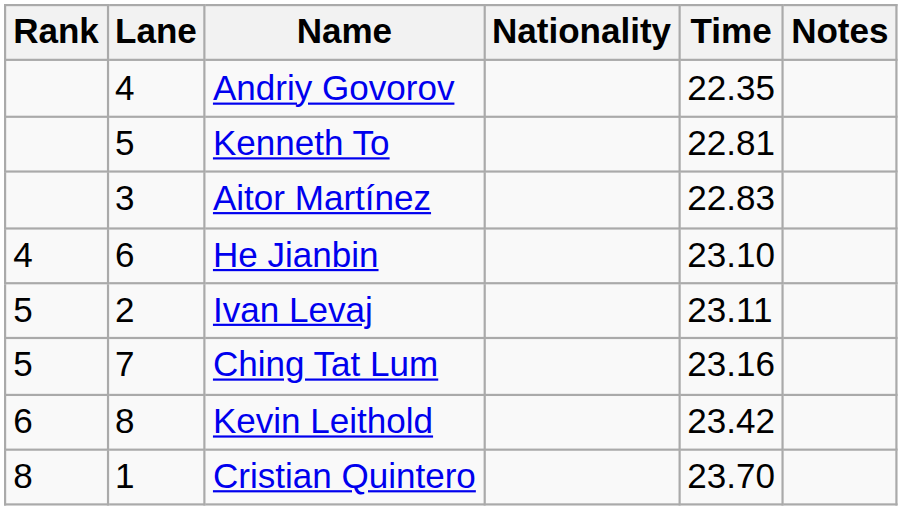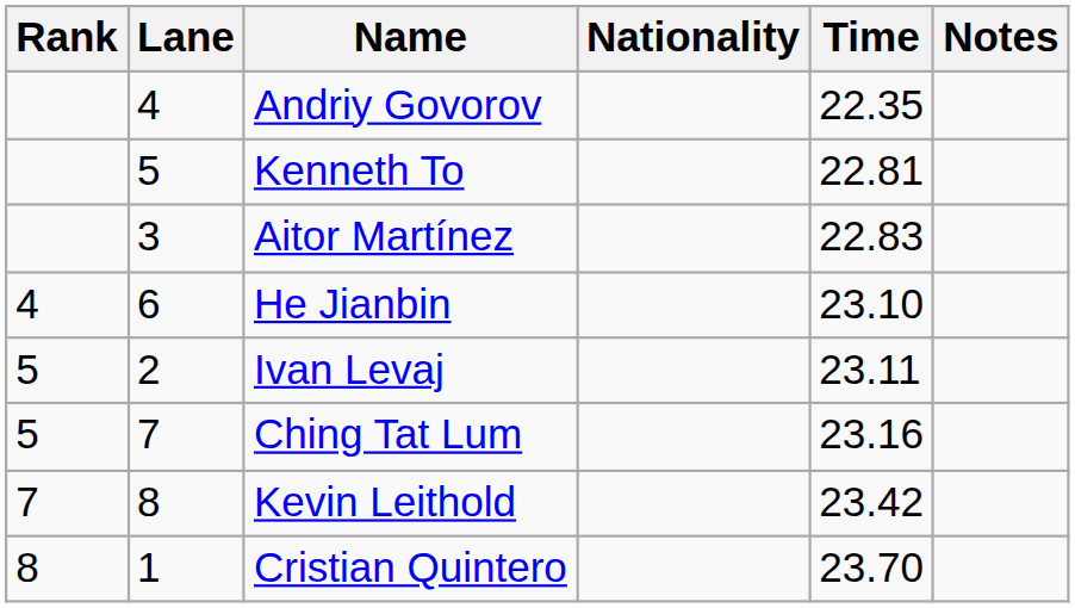Kevin Leithold | Rank: 6 -> 7
